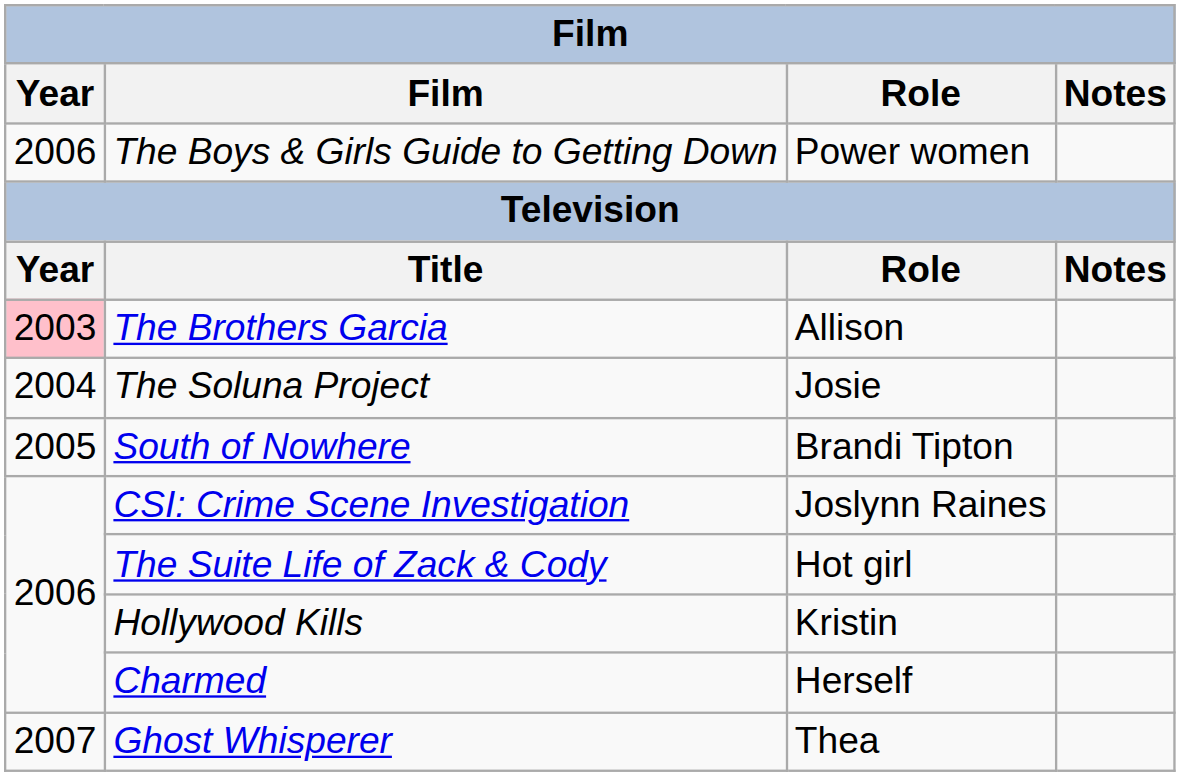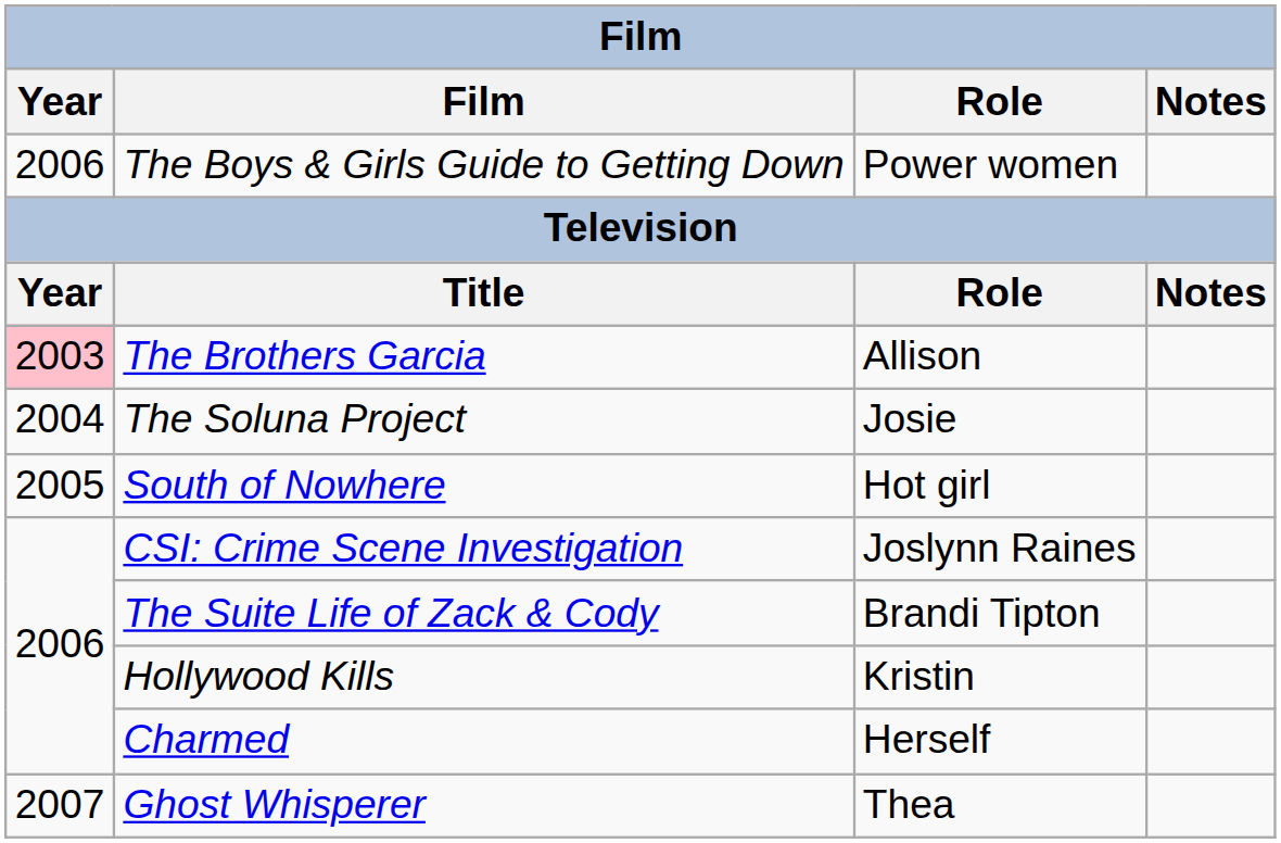South of Nowhere | Role: Brandi Tipton -> Hot girl
The Suite Life of Zack & Cody | Role: Hot girl -> Brandi Tipton
